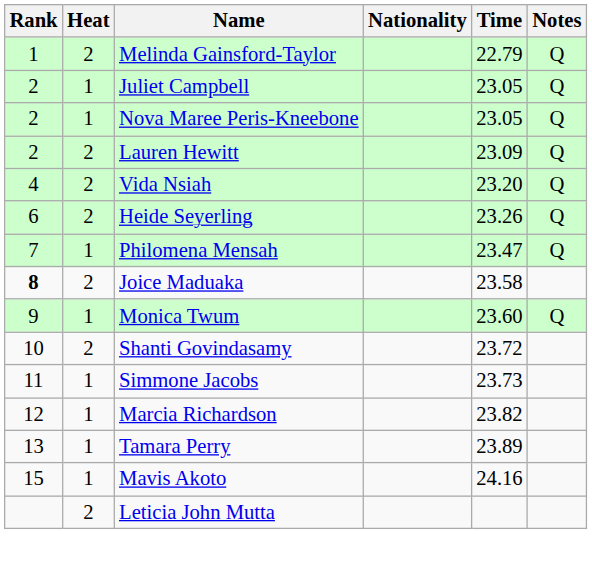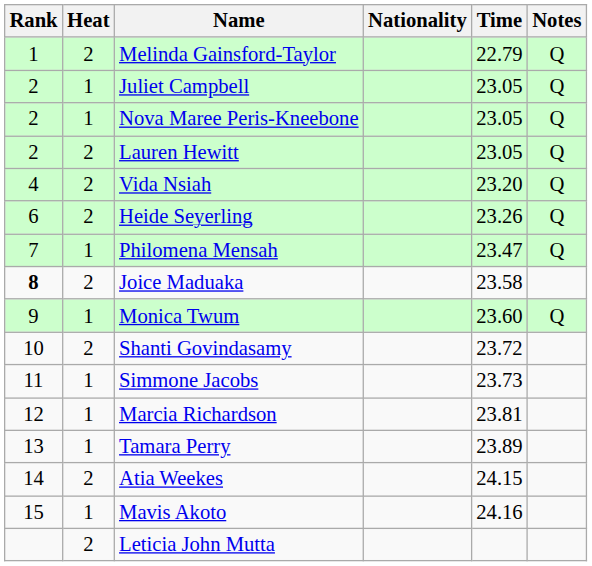Lauren Hewitt | Time: 23.09 -> 23.05
Marcia Richardson | Time: 23.82 -> 23.81
+ row: 14 | 2 | Atia Weekes | 24.15
